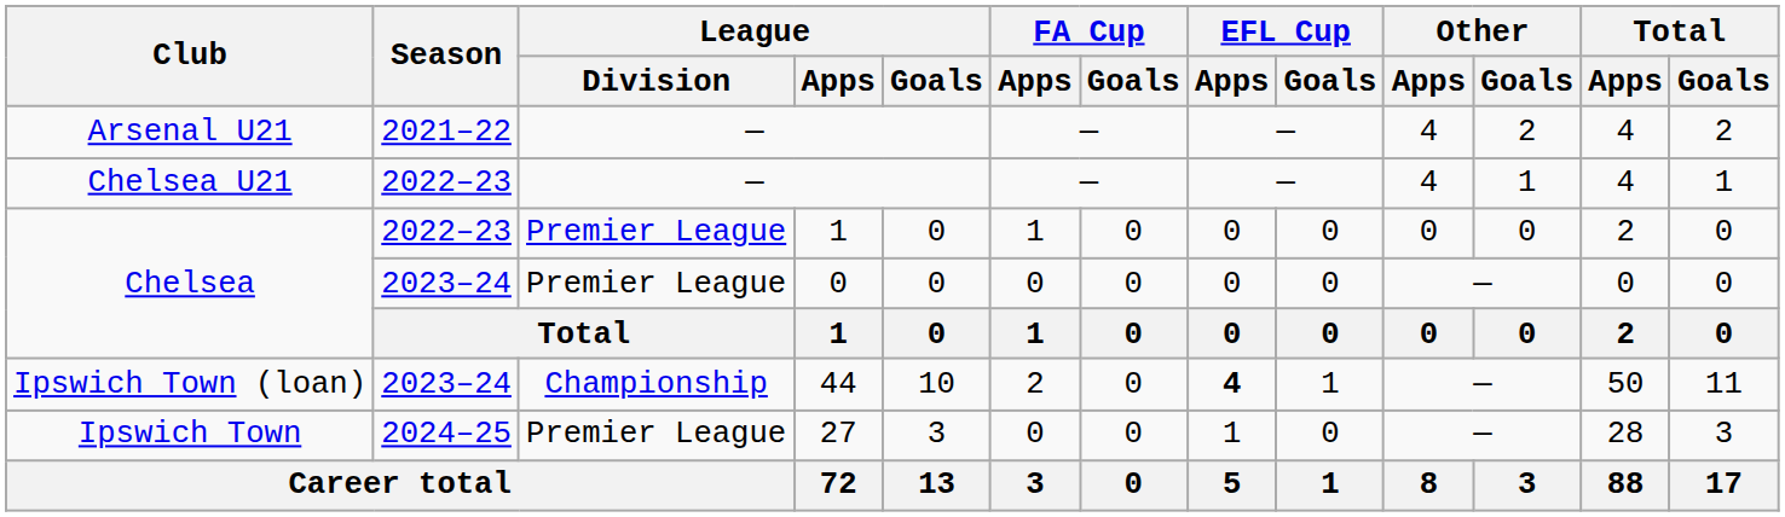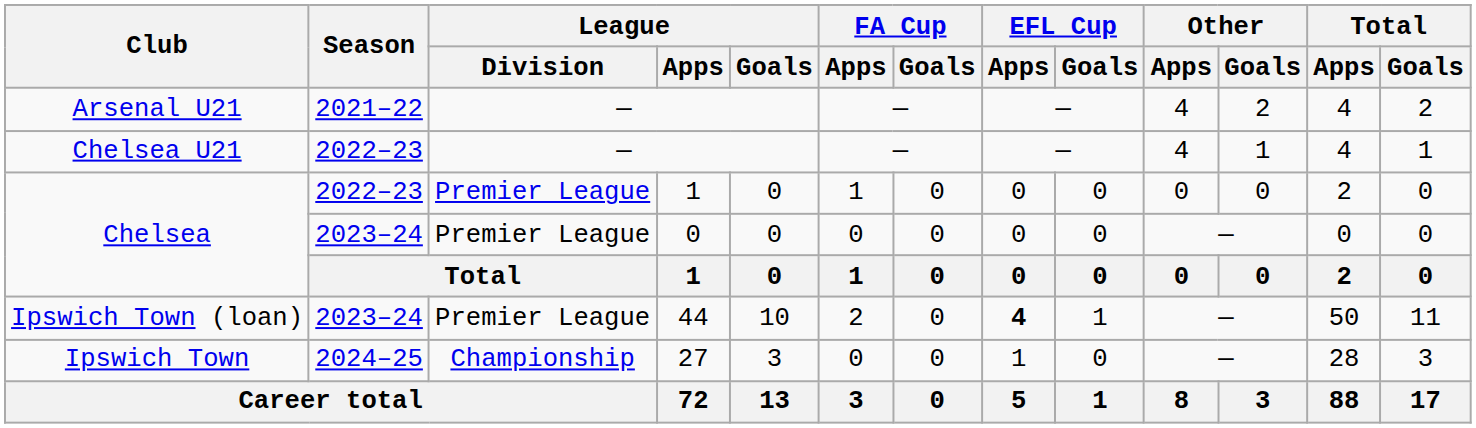Ipswich Town (loan) | League / Division: Championship -> Premier League
Ipswich Town | League / Division: Premier League -> Championship
